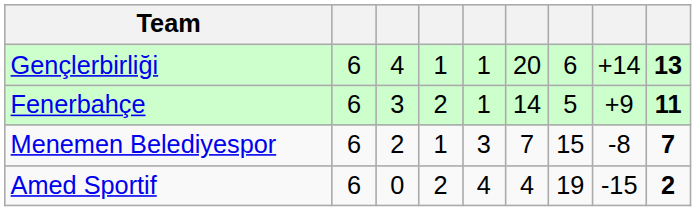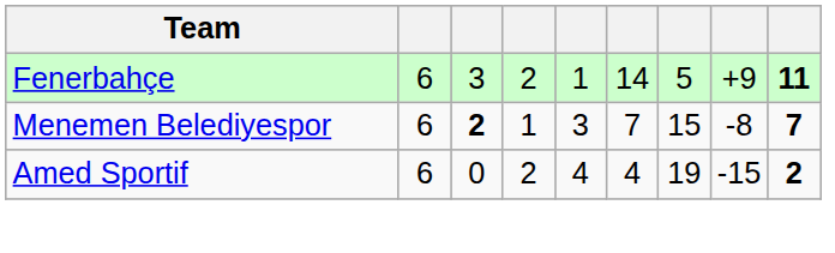- row: Gençlerbirliği | 6 | 4 | 1 | 1 | 20 | 6 | +14 | 13
Menemen Belediyespor | column 3: normal -> bold
